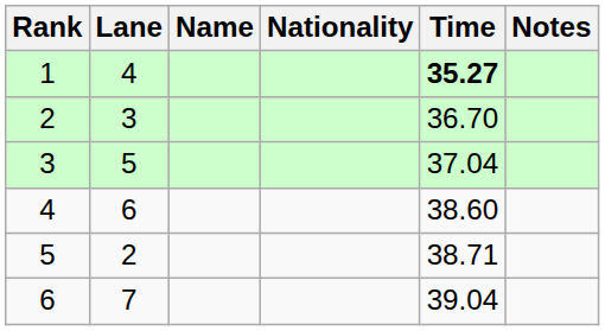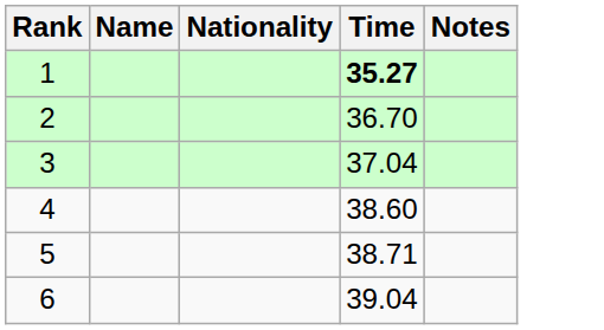- column: Lane | 4 | 3 | 5 | 6 | 2 | 7
